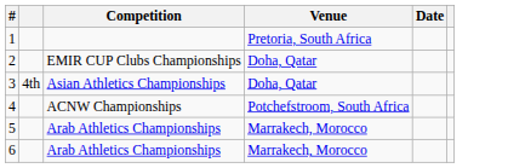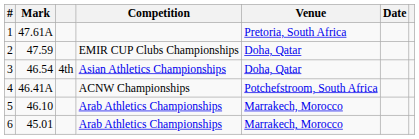+ column: Mark | 47.61A | 47.59 | 46.54 | 46.41A | 46.10 | 45.01
